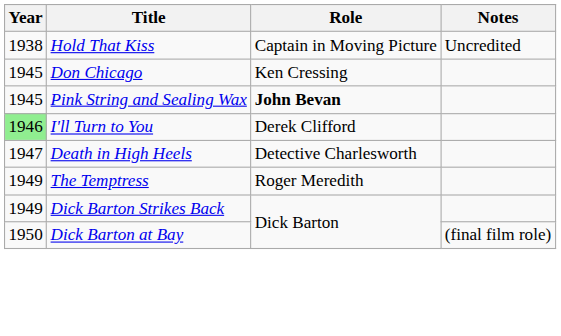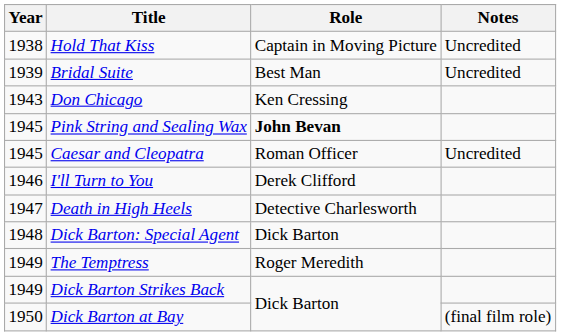+ row: 1939 | Bridal Suite | Best Man | Uncredited
Don Chicago | Year: 1945 -> 1943
+ row: 1945 | Caesar and Cleopatra | Roman Officer | Uncredited
I'll Turn to You | Year: lightgreen background -> no background
+ row: 1948 | Dick Barton: Special Agent | Dick Barton
